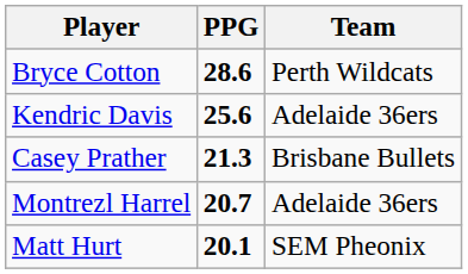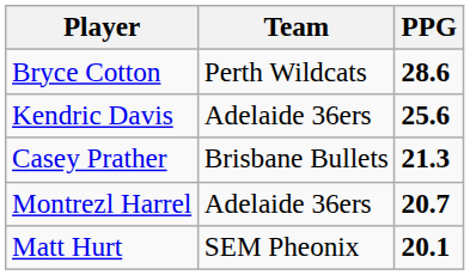columns swapped: Team <-> PPG
